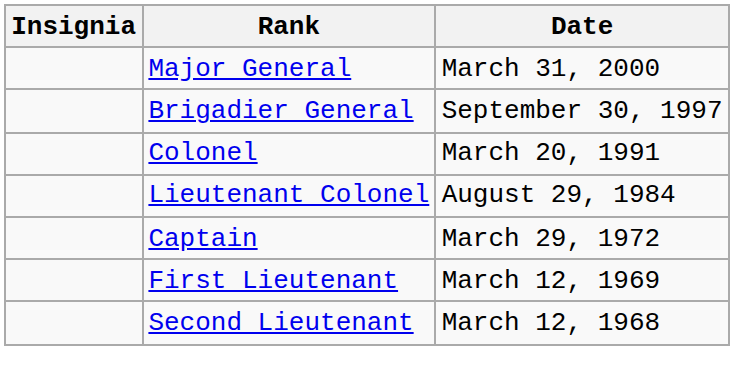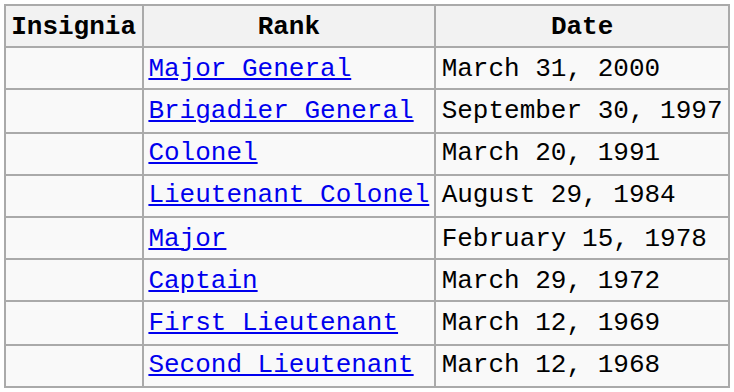+ row: Major | February 15, 1978
